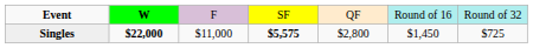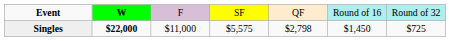Singles | column 4: bold -> normal
Singles | column 5: $2,800 -> $2,798
